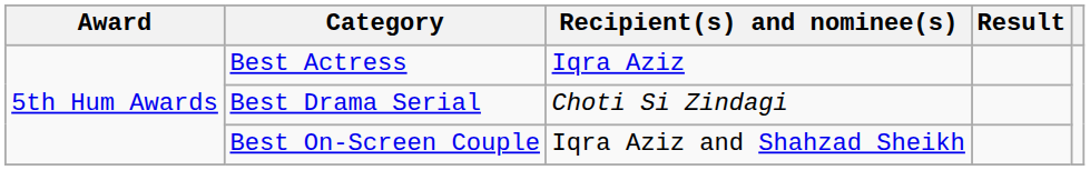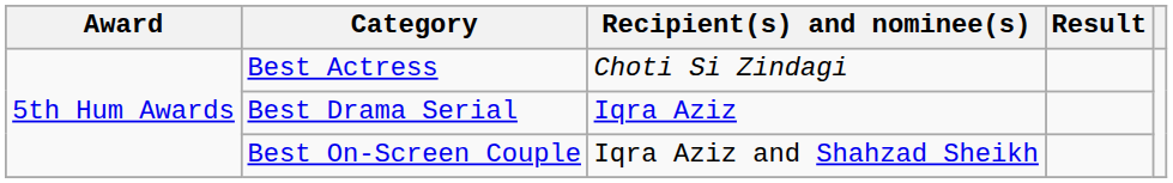Best Actress | Recipient(s) and nominee(s): Iqra Aziz -> Choti Si Zindagi
Best Drama Serial | Recipient(s) and nominee(s): Choti Si Zindagi -> Iqra Aziz
